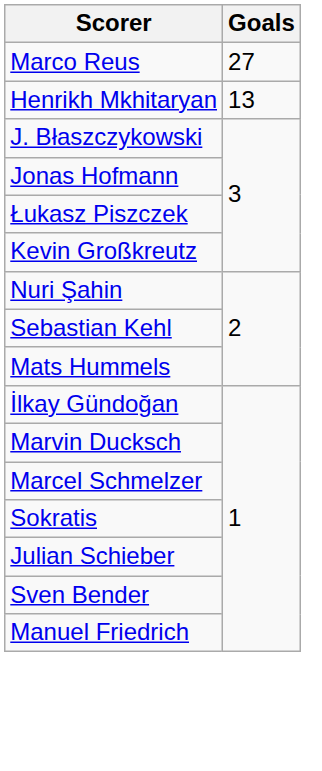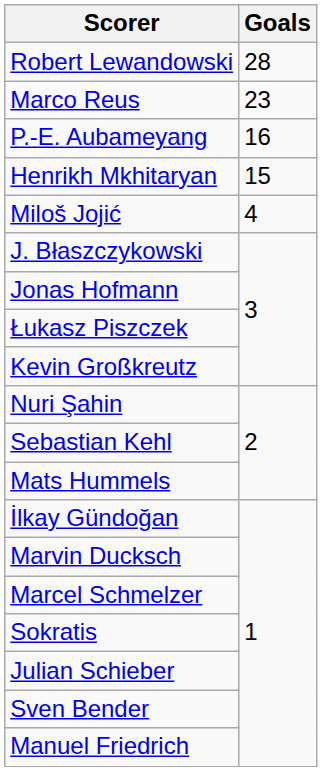+ row: Robert Lewandowski | 28
Marco Reus | Goals: 27 -> 23
+ row: P.-E. Aubameyang | 16
Henrikh Mkhitaryan | Goals: 13 -> 15
+ row: Miloš Jojić | 4
